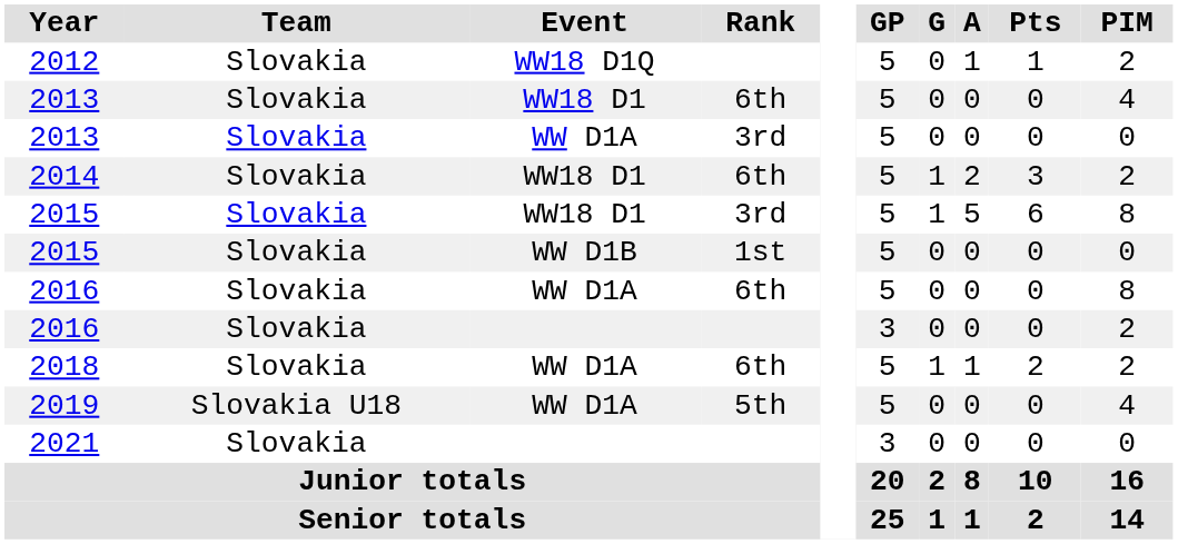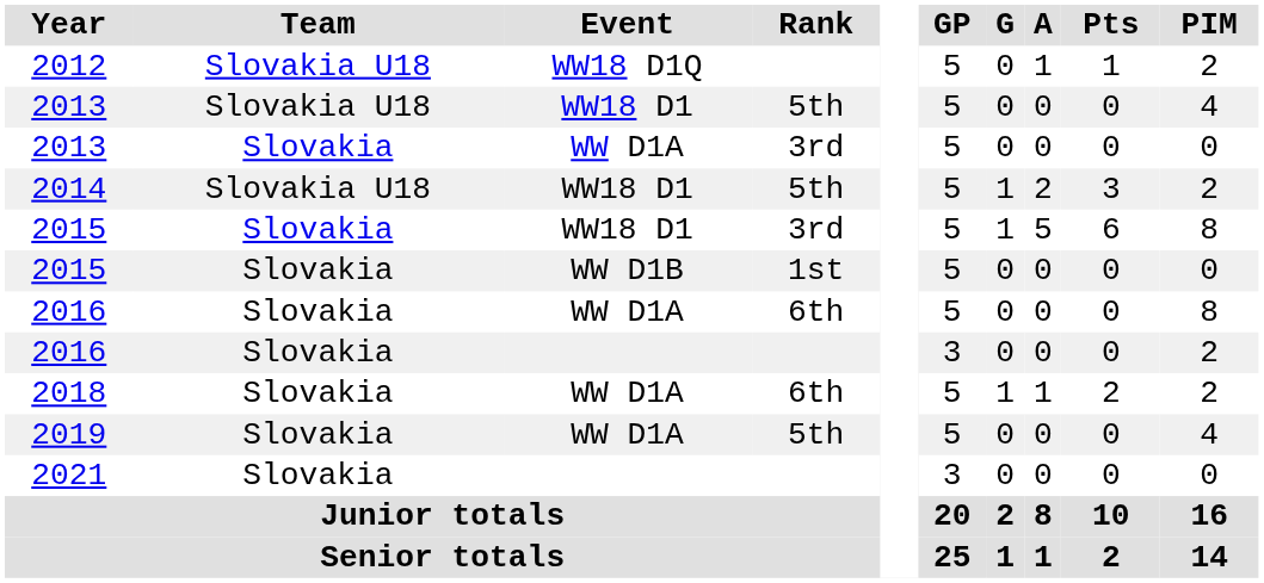2012 | Team: Slovakia -> Slovakia U18
2013 / WW18 D1 | Team: Slovakia -> Slovakia U18
2013 / WW18 D1 | Rank: 6th -> 5th
2014 | Team: Slovakia -> Slovakia U18
2014 | Rank: 6th -> 5th
2019 | Team: Slovakia U18 -> Slovakia
